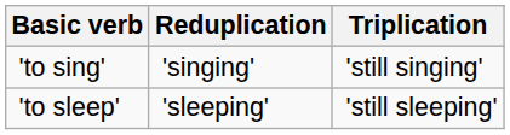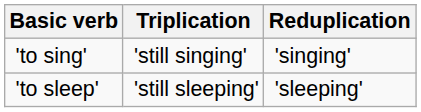columns swapped: Reduplication <-> Triplication
